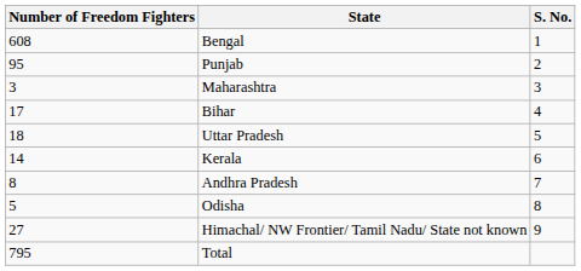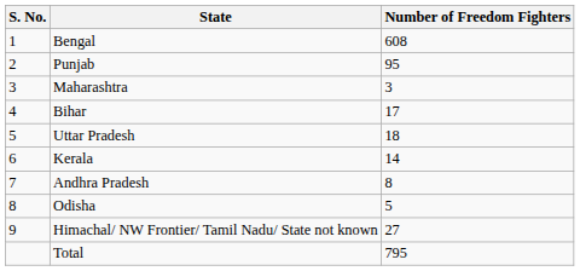columns swapped: S. No. <-> Number of Freedom Fighters
